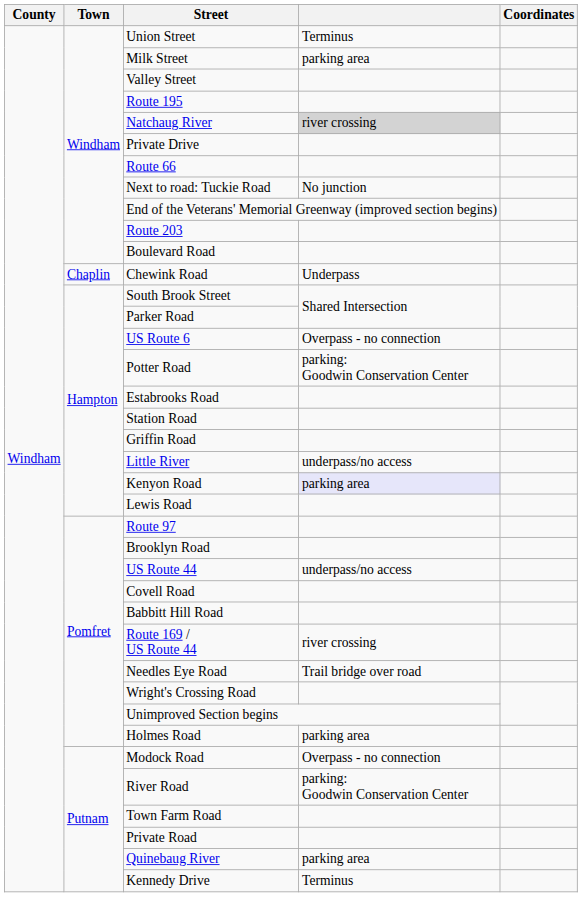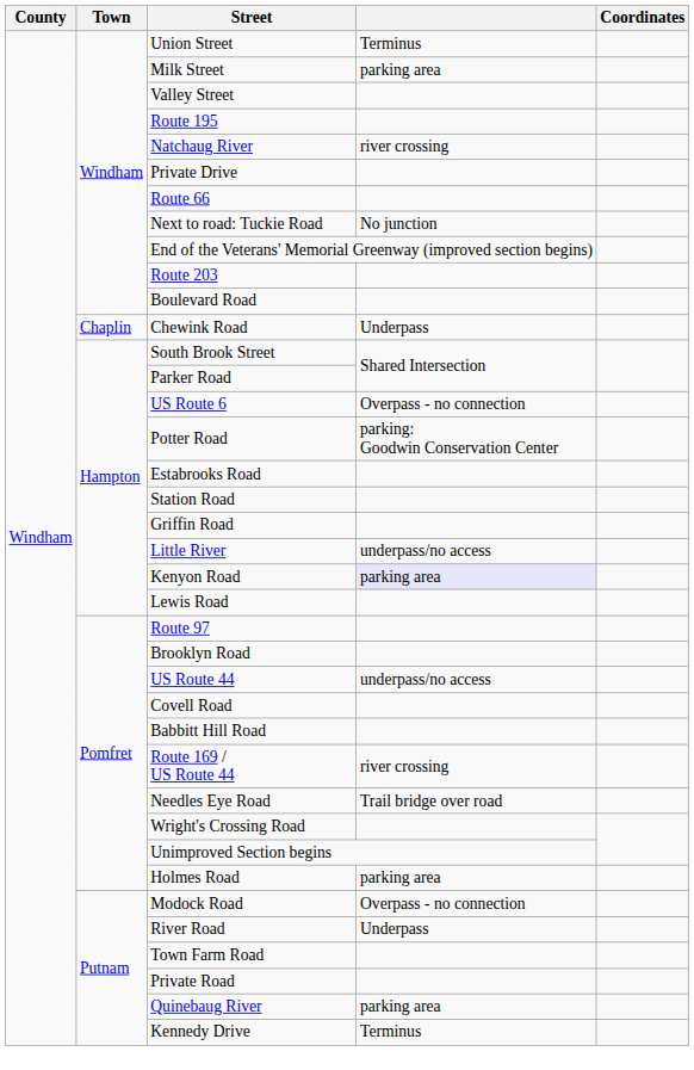Natchaug River | column 4: lightgrey background -> no background
River Road | column 4: parking: Goodwin Conservation Center -> Underpass
